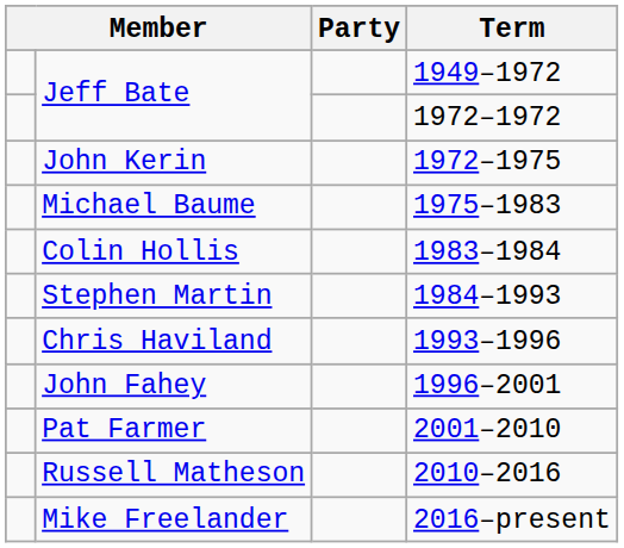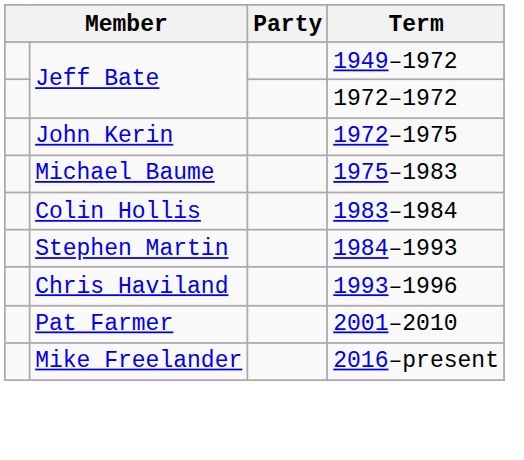- row: John Fahey | 1996–2001
- row: Russell Matheson | 2010–2016
